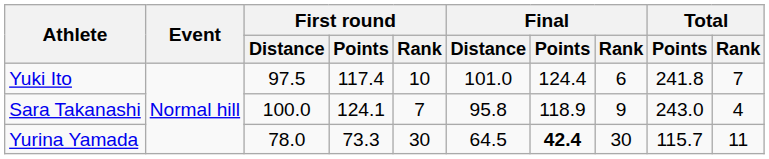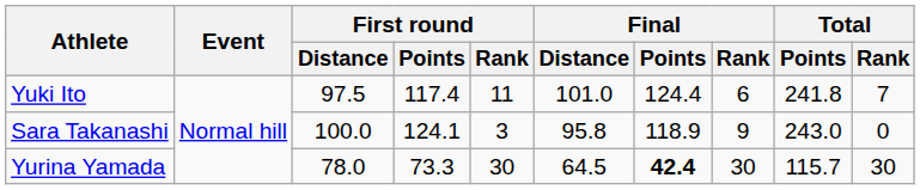Yuki Ito | First round / Rank: 10 -> 11
Sara Takanashi | First round / Rank: 7 -> 3
Sara Takanashi | Total / Rank: 4 -> 0
Yurina Yamada | Total / Rank: 11 -> 30
